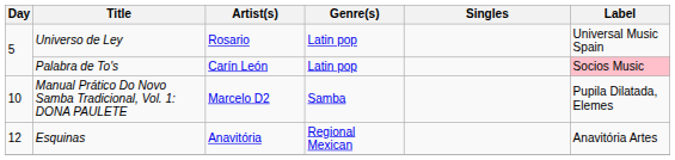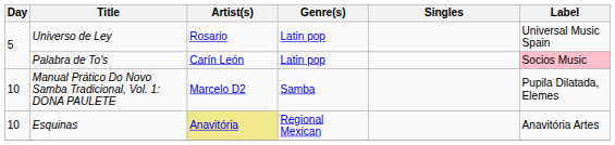Esquinas | Day: 12 -> 10
Esquinas | Artist(s): no background -> khaki background
